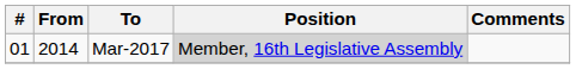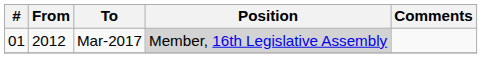Mar-2017 | From: 2014 -> 2012
